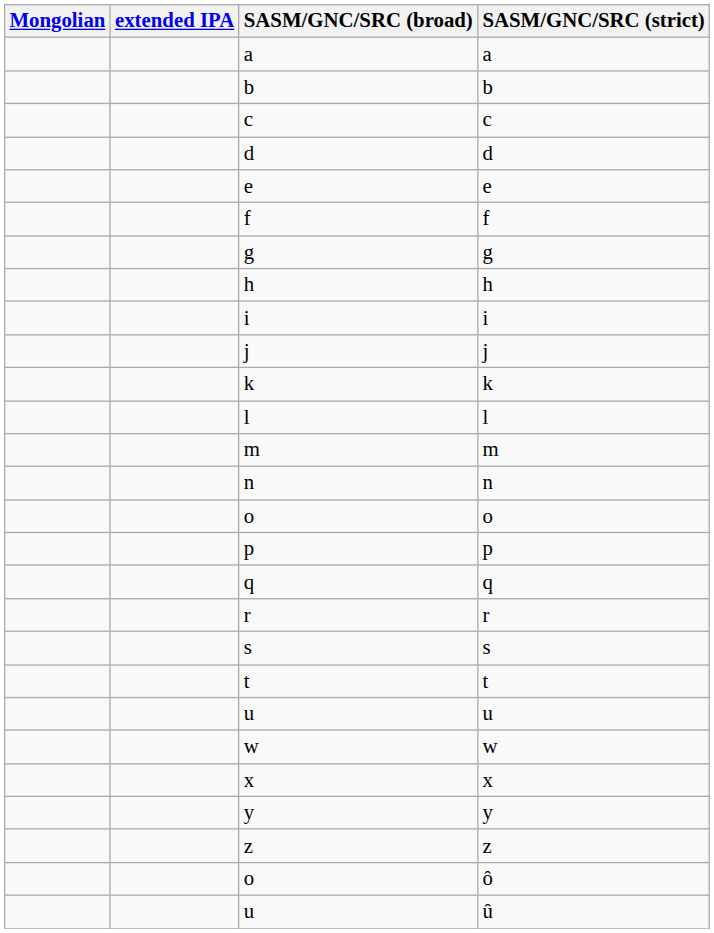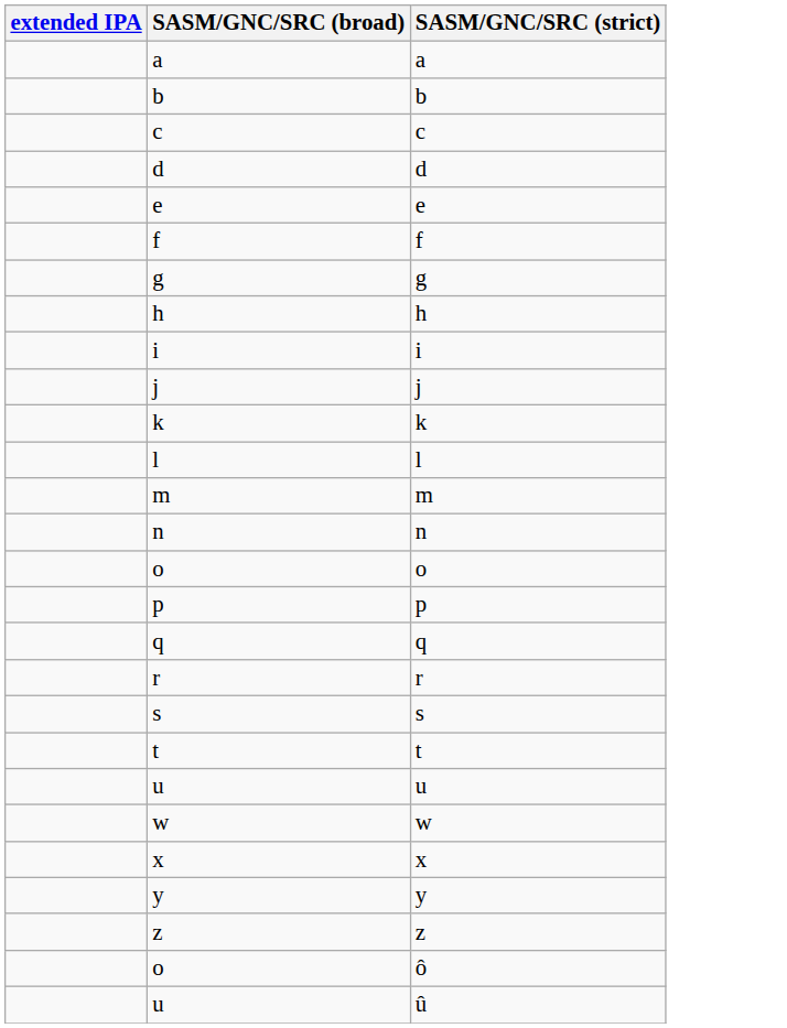- column: Mongolian
